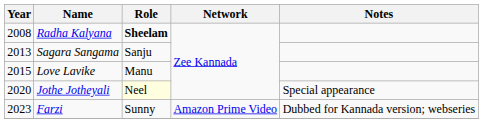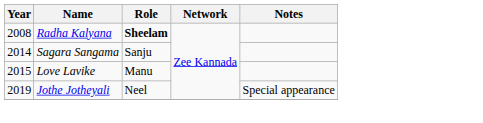Sagara Sangama | Year: 2013 -> 2014
Jothe Jotheyali | Year: 2020 -> 2019
Jothe Jotheyali | Role: lightyellow background -> no background
- row: 2023 | Farzi | Sunny | Amazon Prime Video | Dubbed for Kannada version; webseries
